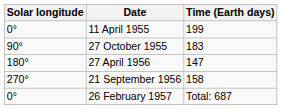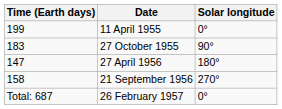columns swapped: Solar longitude <-> Time (Earth days)
